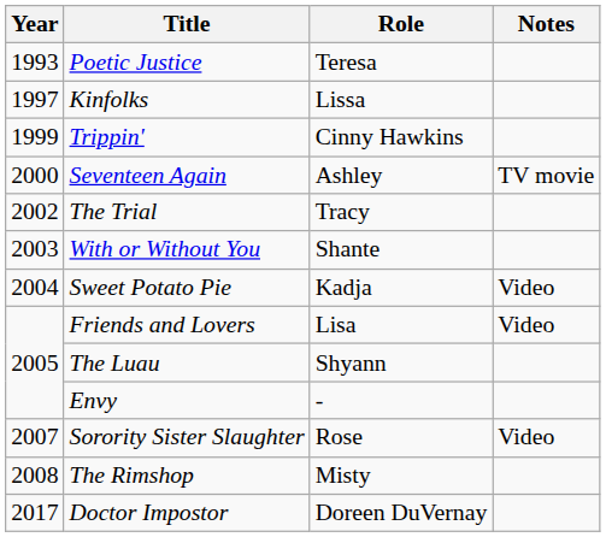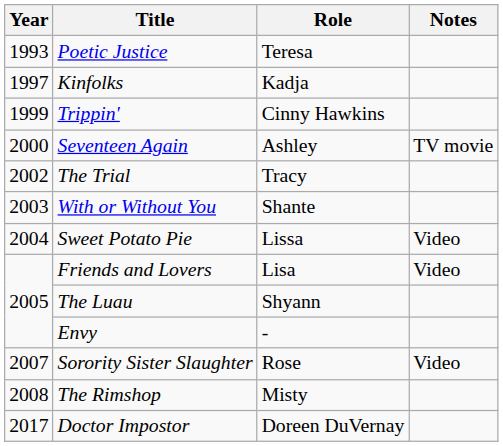Kinfolks | Role: Lissa -> Kadja
Sweet Potato Pie | Role: Kadja -> Lissa
